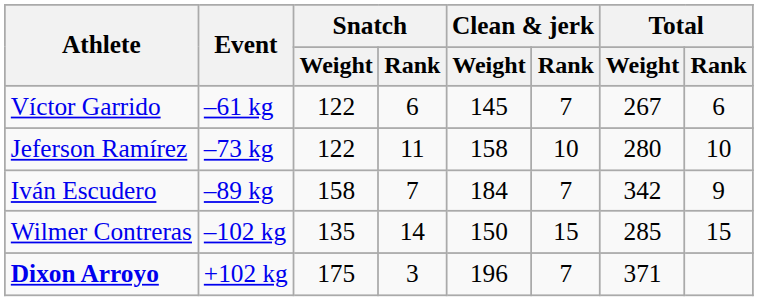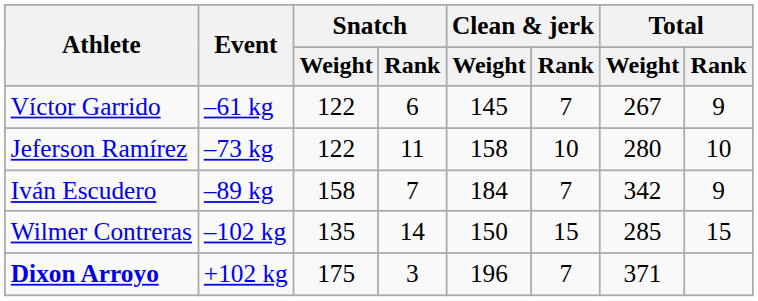Víctor Garrido | Total / Rank: 6 -> 9
